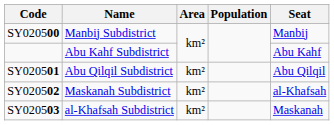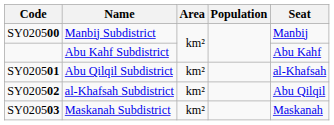SY020501 | Seat: Abu Qilqil -> al-Khafsah
SY020502 | Name: Maskanah Subdistrict -> al-Khafsah Subdistrict
SY020502 | Seat: al-Khafsah -> Abu Qilqil
SY020503 | Name: al-Khafsah Subdistrict -> Maskanah Subdistrict
